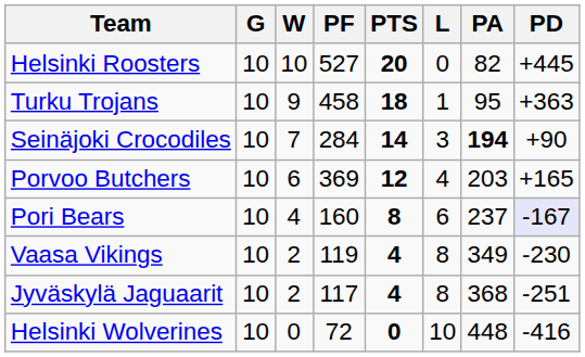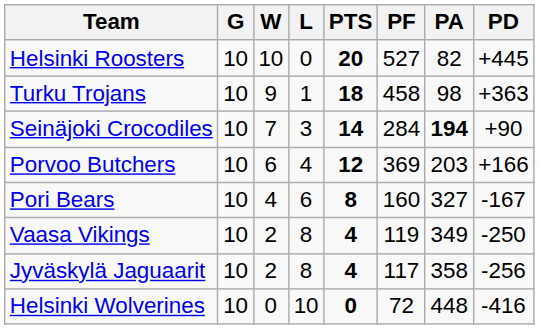columns swapped: L <-> PF
Turku Trojans | PA: 95 -> 98
Porvoo Butchers | PD: +165 -> +166
Pori Bears | PA: 237 -> 327
Pori Bears | PD: lavender background -> no background
Vaasa Vikings | PD: -230 -> -250
Jyväskylä Jaguaarit | PA: 368 -> 358
Jyväskylä Jaguaarit | PD: -251 -> -256
